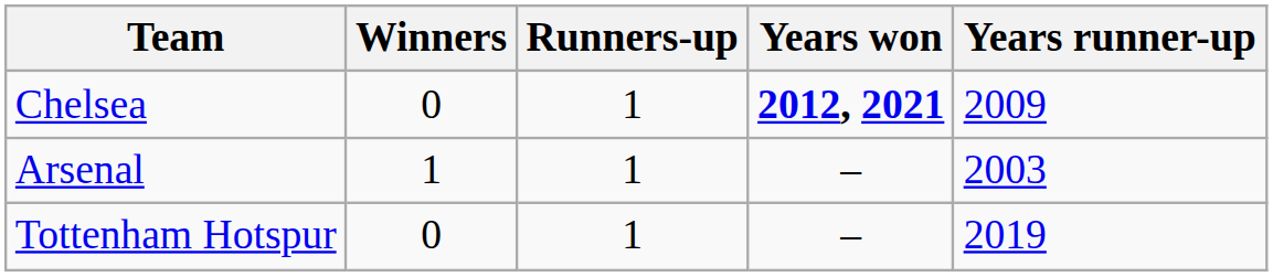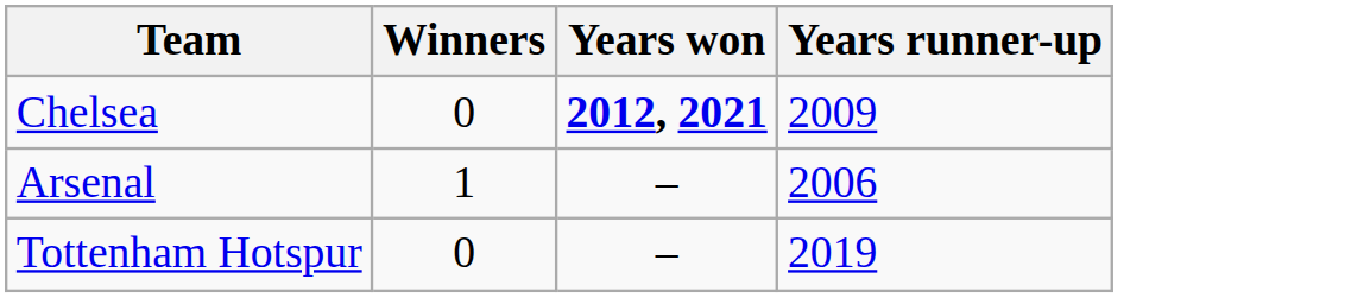- column: Runners-up | 1 | 1 | 1
Arsenal | Years runner-up: 2003 -> 2006
